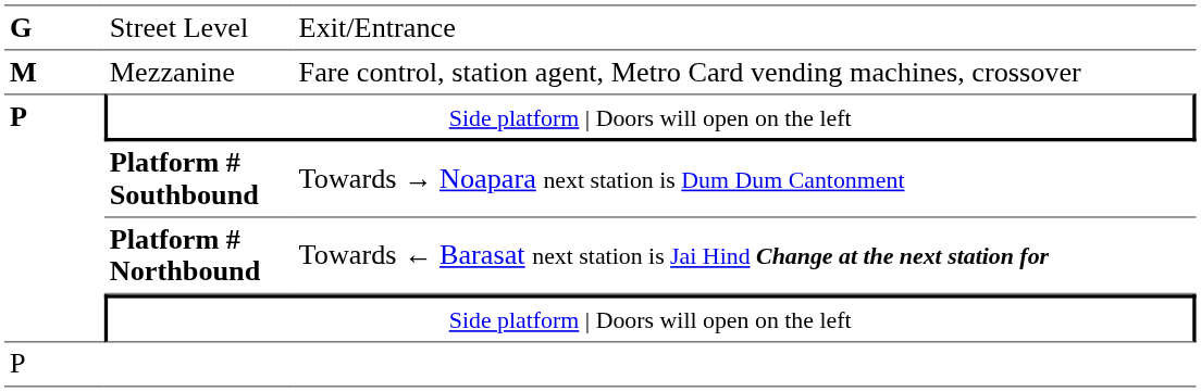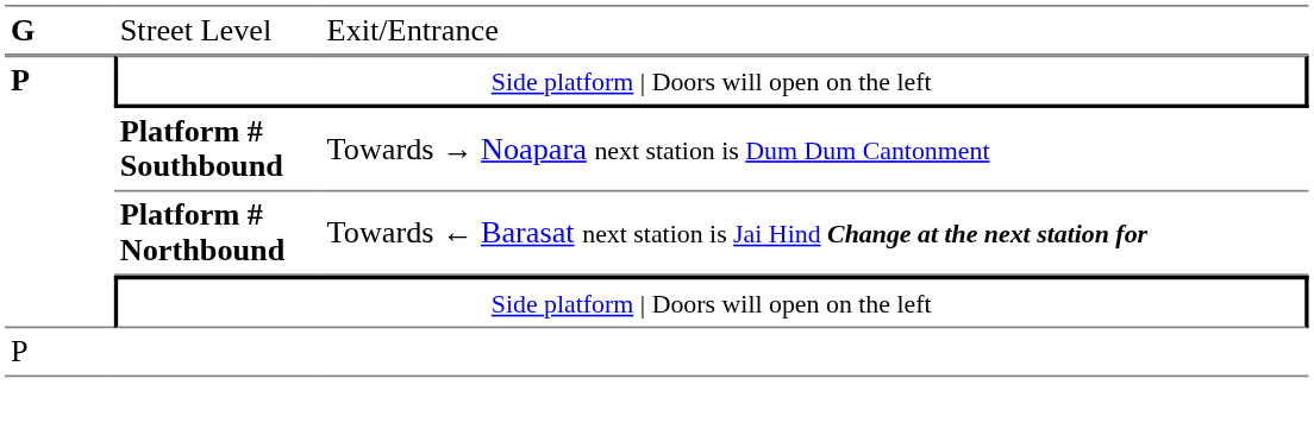- row: M | Mezzanine | Fare control, station agent, Metro Card vending machines, crossover
